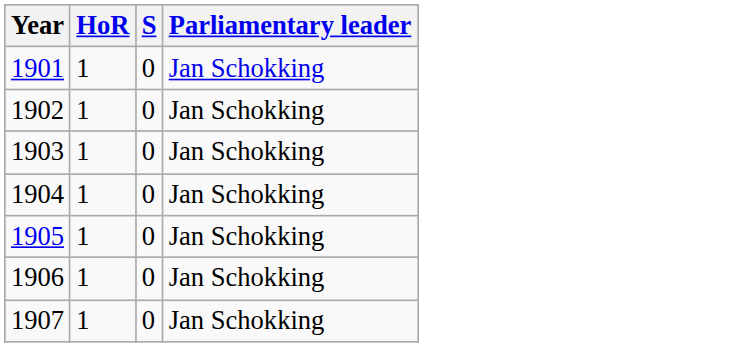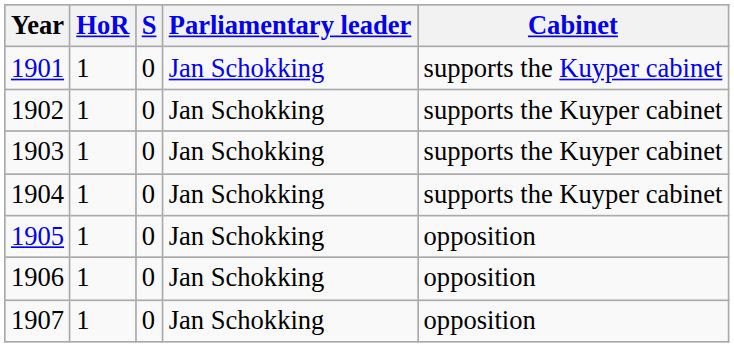+ column: Cabinet | supports the Kuyper cabinet | supports the Kuyper cabinet | supports the Kuyper cabinet | supports the Kuyper cabinet | opposition | opposition | opposition
